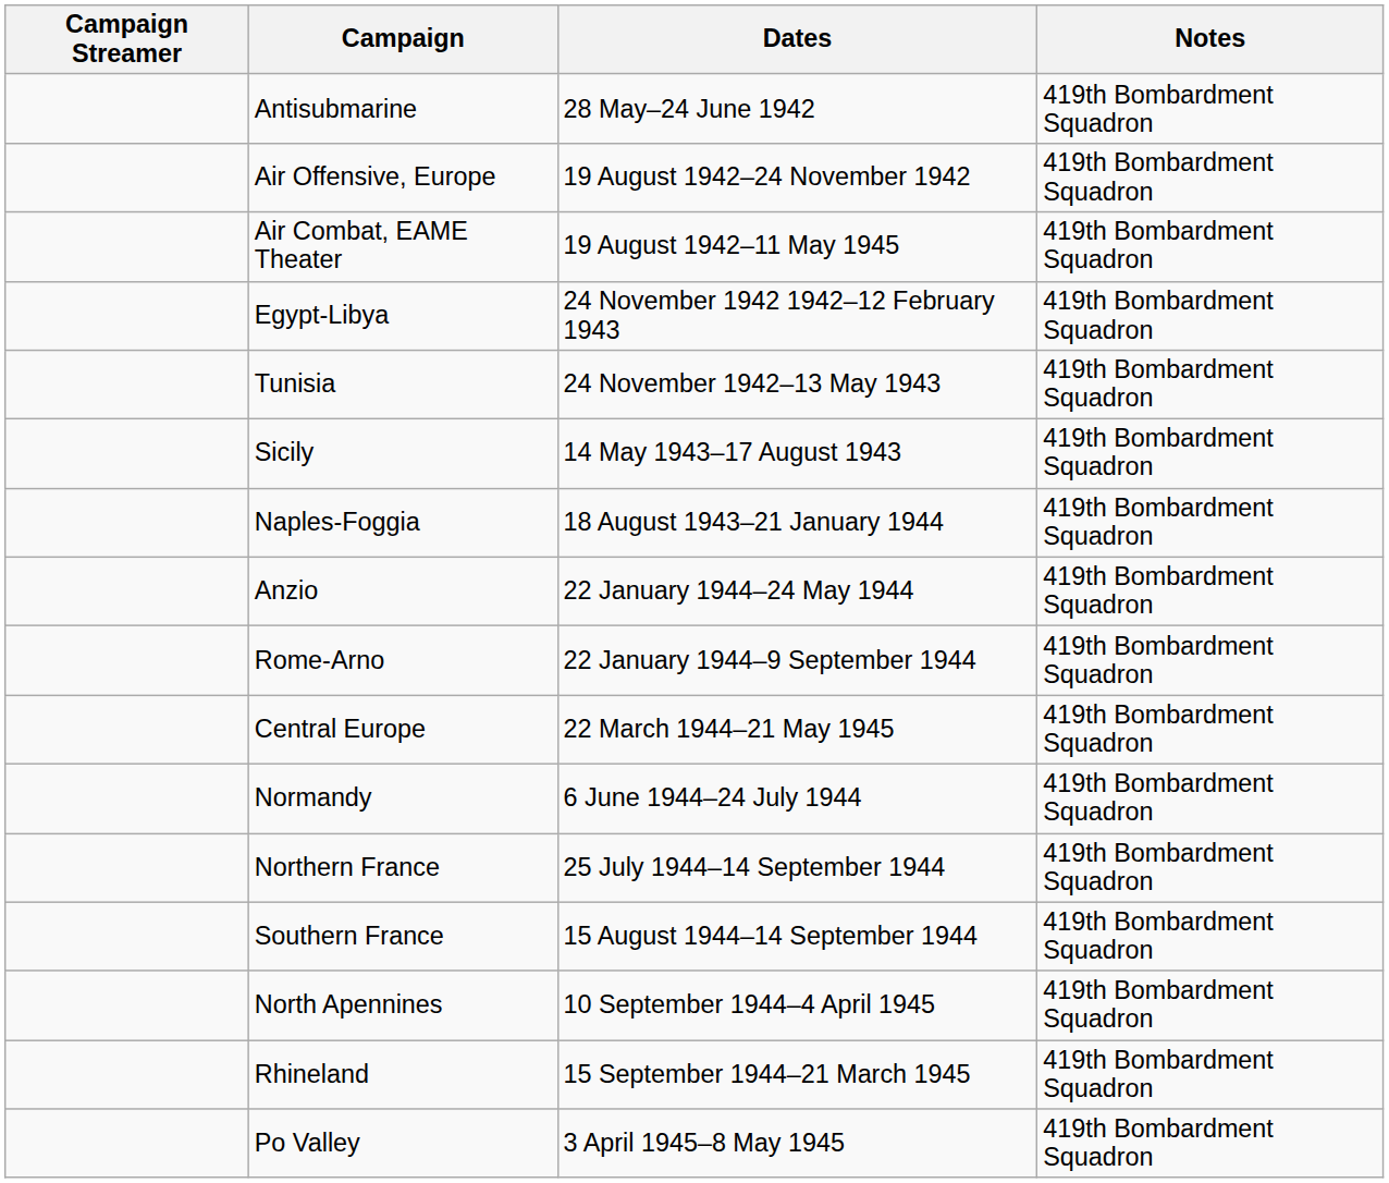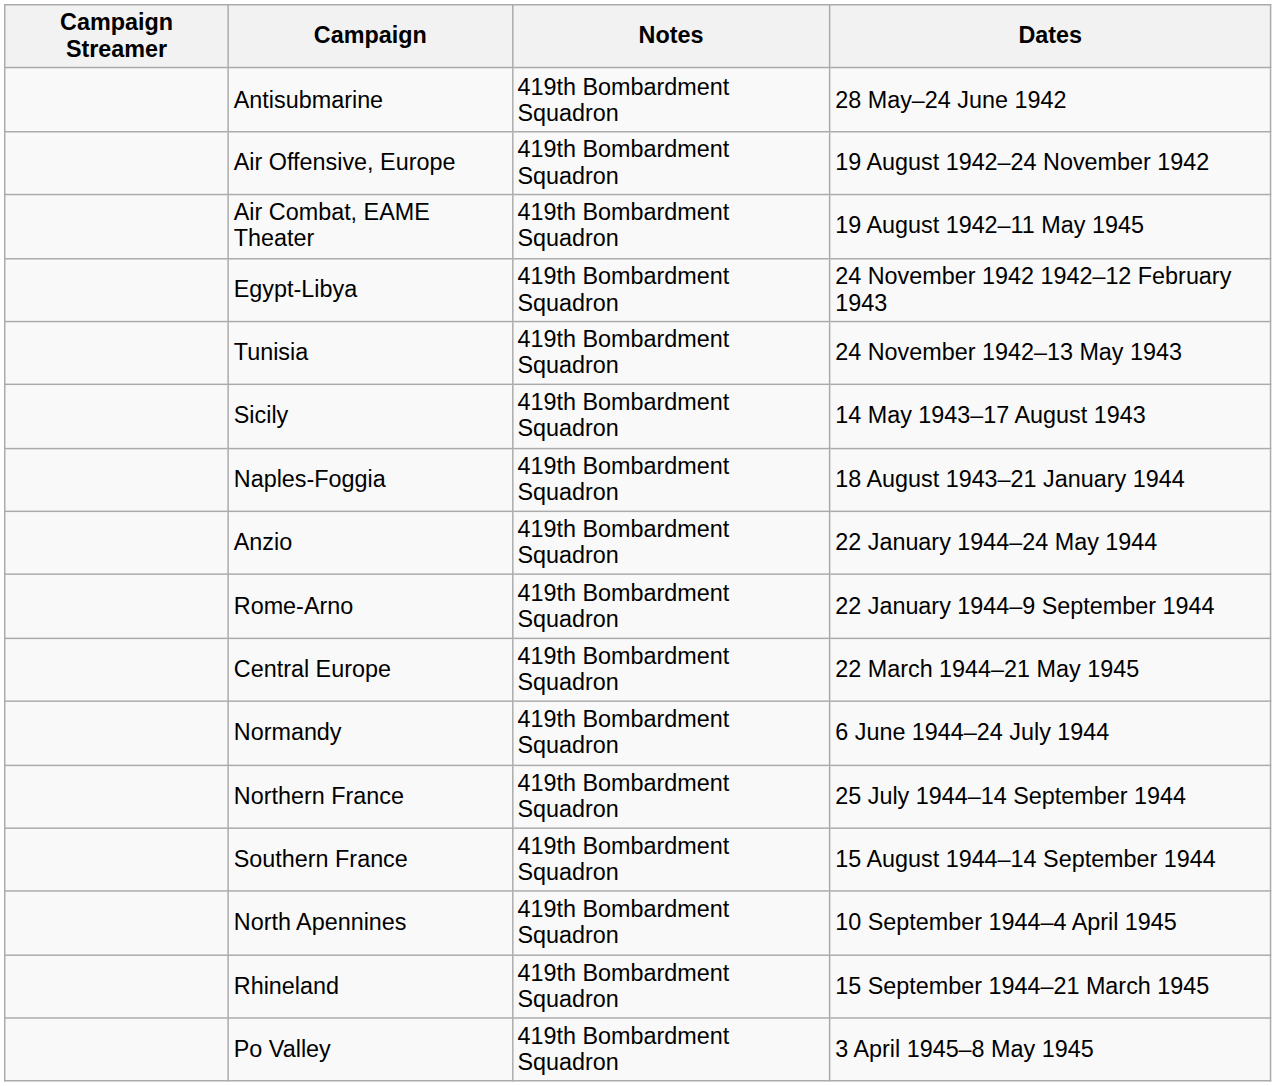columns swapped: Dates <-> Notes
